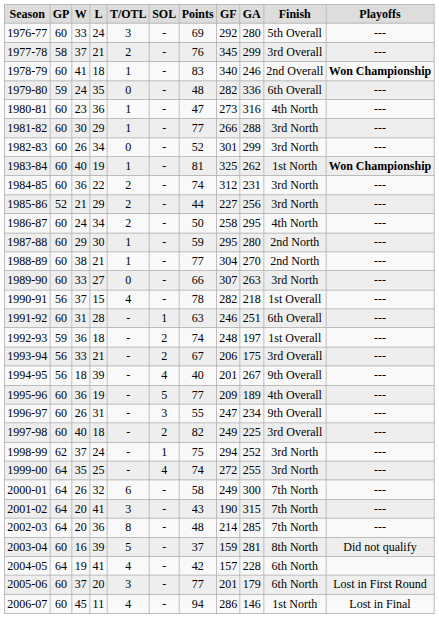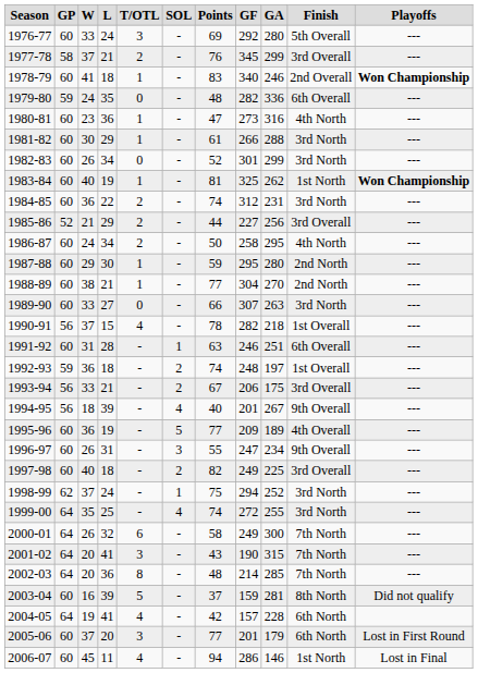1981-82 | Points: 77 -> 61
1985-86 | Finish: 3rd North -> 3rd Overall
